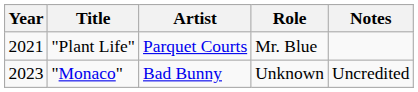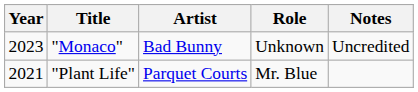rows swapped: "Plant Life" <-> "Monaco"
